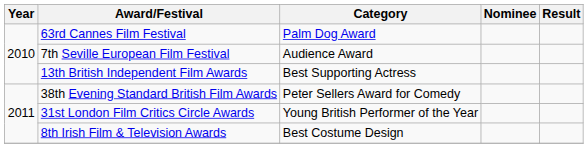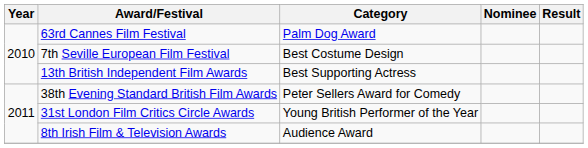7th Seville European Film Festival | Category: Audience Award -> Best Costume Design
8th Irish Film & Television Awards | Category: Best Costume Design -> Audience Award
